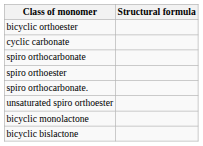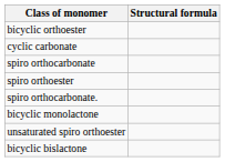rows swapped: unsaturated spiro orthoester <-> bicyclic monolactone
